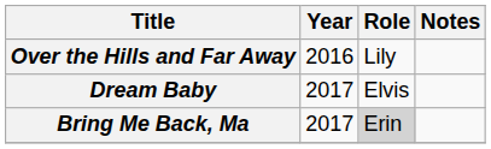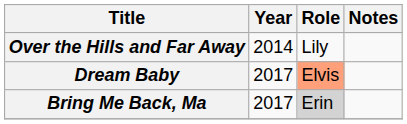Over the Hills and Far Away | Year: 2016 -> 2014
Dream Baby | Role: no background -> lightsalmon background
